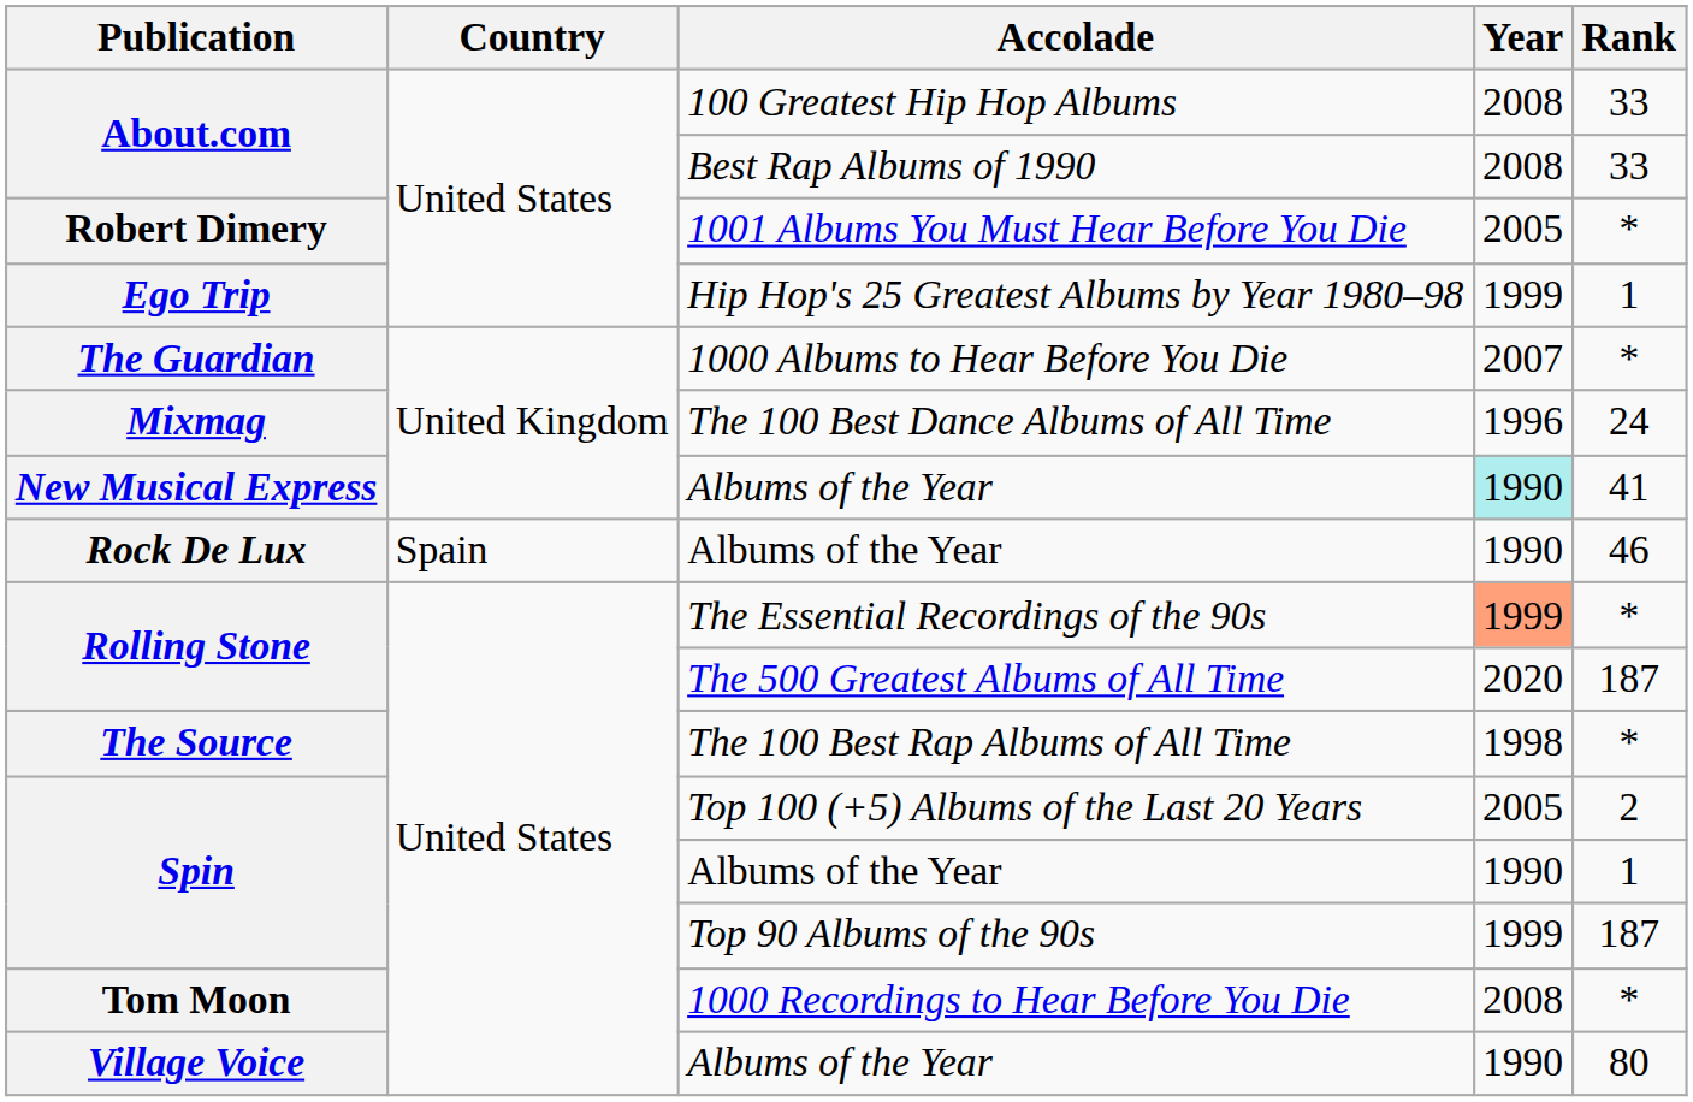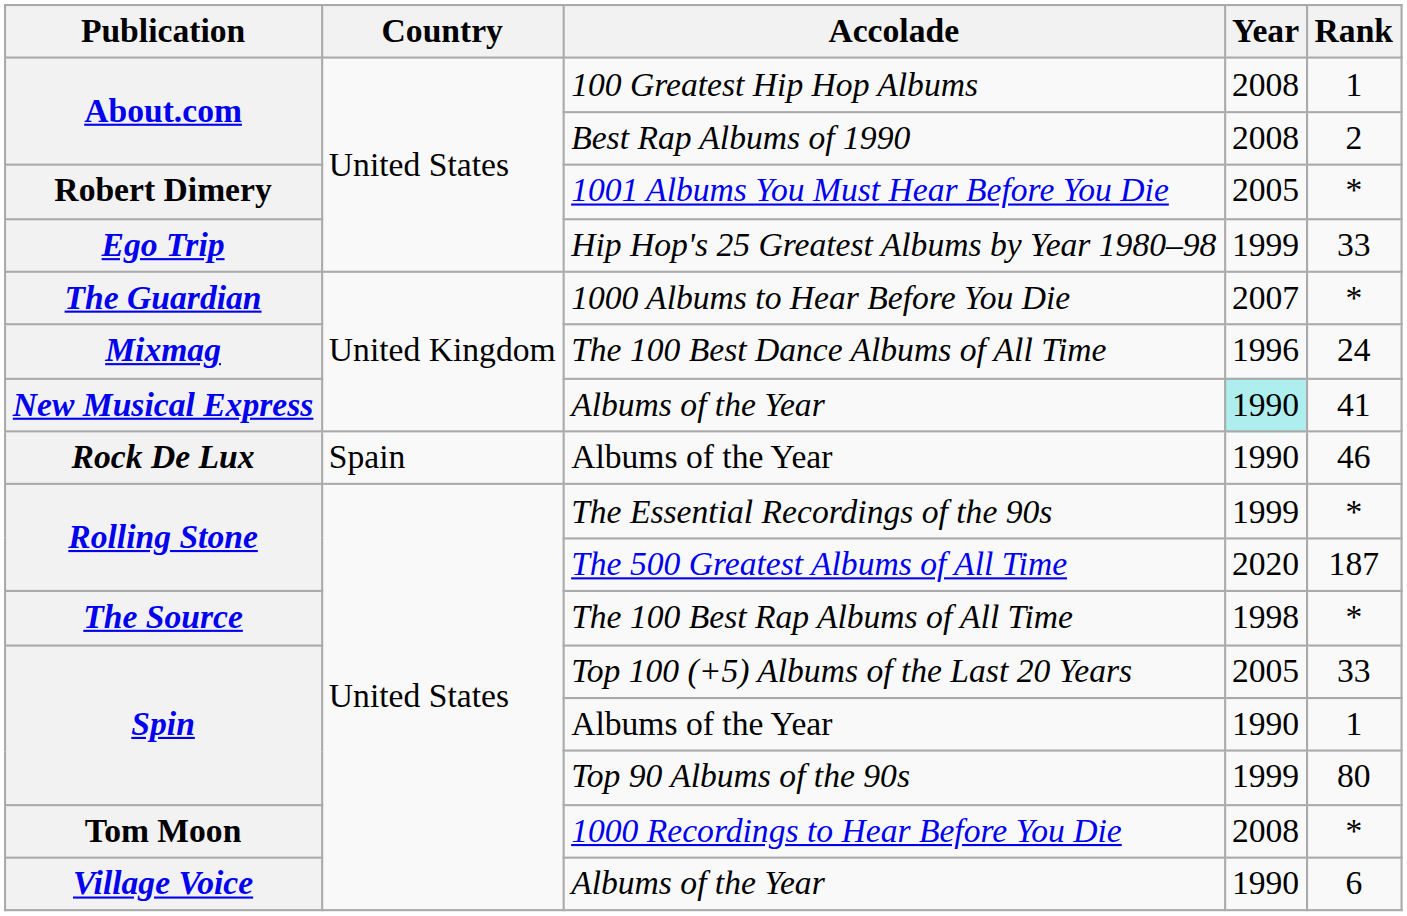100 Greatest Hip Hop Albums | Rank: 33 -> 1
Best Rap Albums of 1990 | Rank: 33 -> 2
Hip Hop's 25 Greatest Albums by Year 1980–98 | Rank: 1 -> 33
The Essential Recordings of the 90s | Year: lightsalmon background -> no background
Top 100 (+5) Albums of the Last 20 Years | Rank: 2 -> 33
Top 90 Albums of the 90s | Rank: 187 -> 80
Village Voice / Albums of the Year | Rank: 80 -> 6
